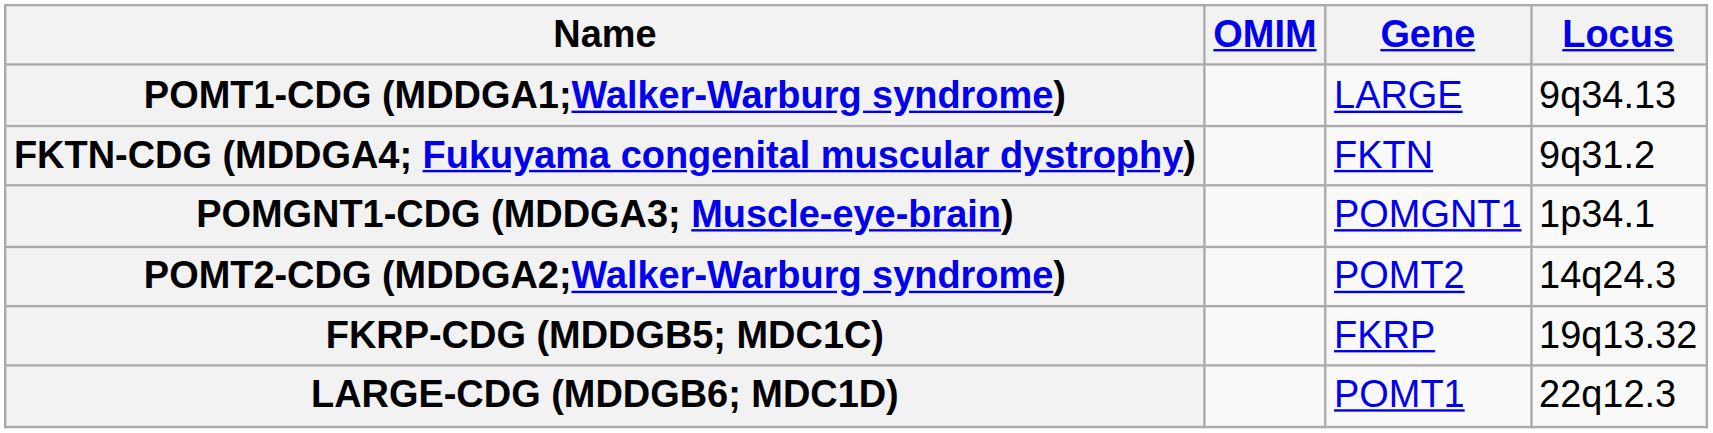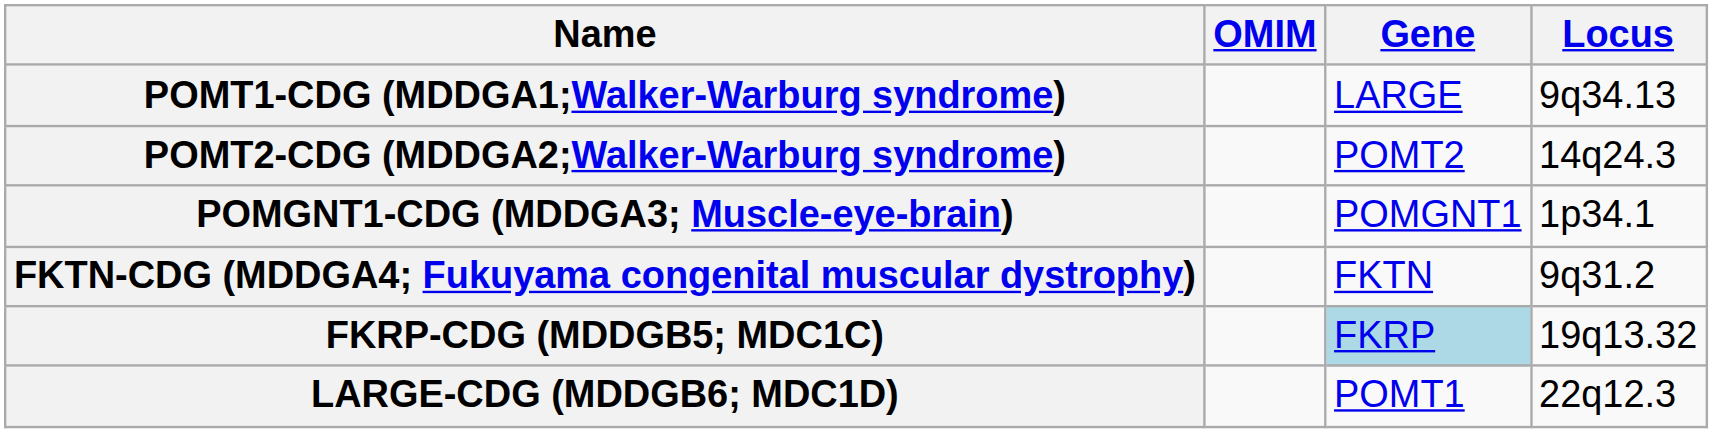rows swapped: POMT2-CDG (MDDGA2;Walker-Warburg syndrome) <-> FKTN-CDG (MDDGA4; Fukuyama congenital muscular dystrophy)
FKRP-CDG (MDDGB5; MDC1C) | Gene: no background -> lightblue background
